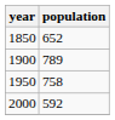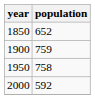1900 | population: 789 -> 759
